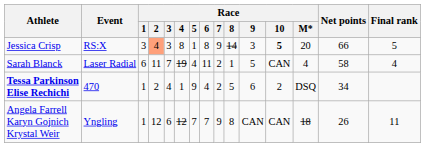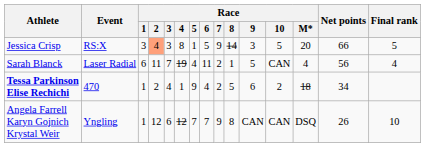Jessica Crisp | Race / 6: 8 -> 5
Jessica Crisp | Race / 10: bold -> normal
Sarah Blanck | Net points: 58 -> 56
Tessa Parkinson Elise Rechichi | Race / M*: DSQ -> 18
Angela Farrell Karyn Gojnich Krystal Weir | Race / M*: 18 -> DSQ
Angela Farrell Karyn Gojnich Krystal Weir | Final rank: 11 -> 10
